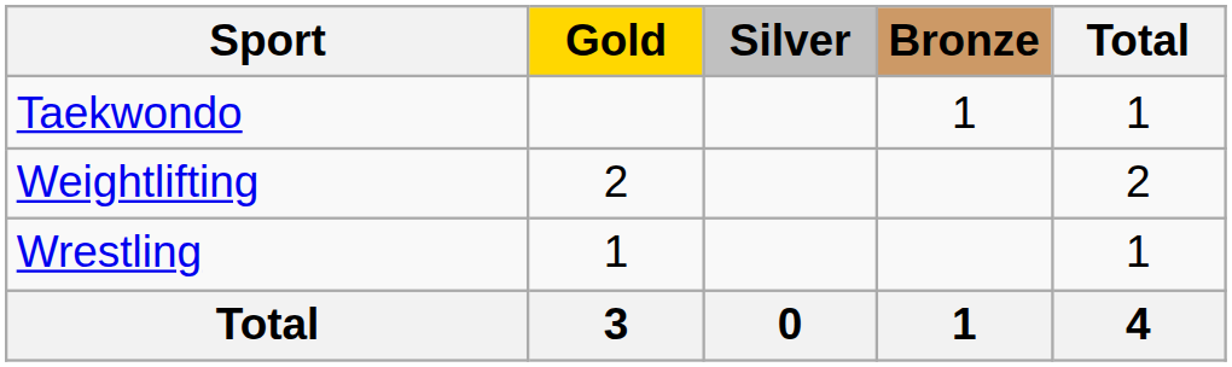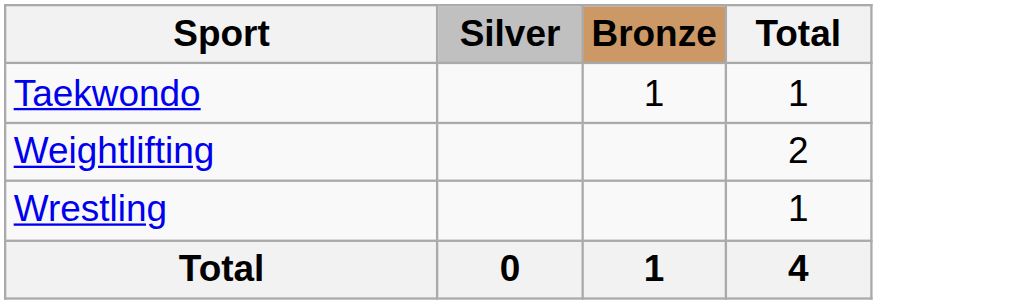- column: Gold | 2 | 1 | 3
